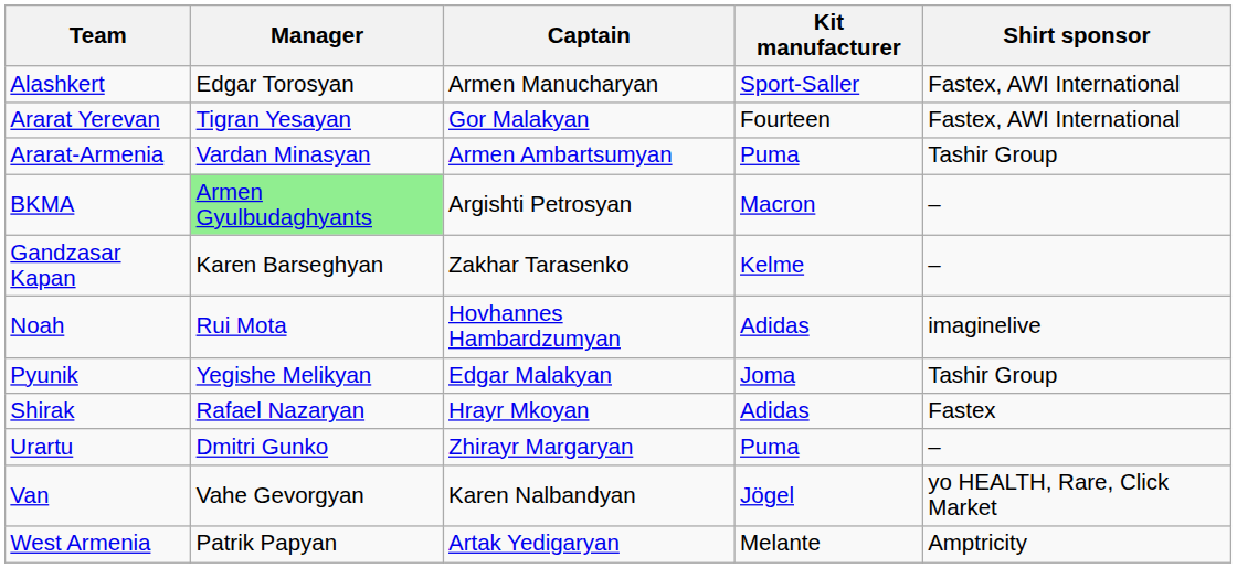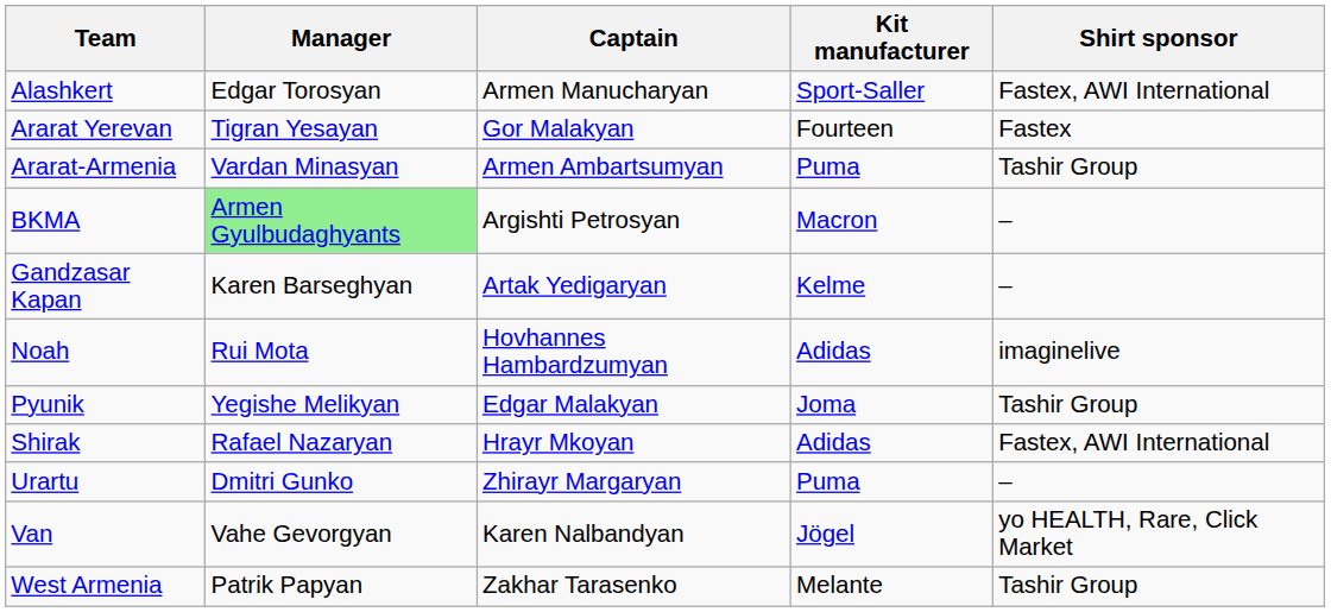Ararat Yerevan | Shirt sponsor: Fastex, AWI International -> Fastex
Gandzasar Kapan | Captain: Zakhar Tarasenko -> Artak Yedigaryan
Shirak | Shirt sponsor: Fastex -> Fastex, AWI International
West Armenia | Captain: Artak Yedigaryan -> Zakhar Tarasenko
West Armenia | Shirt sponsor: Amptricity -> Tashir Group
